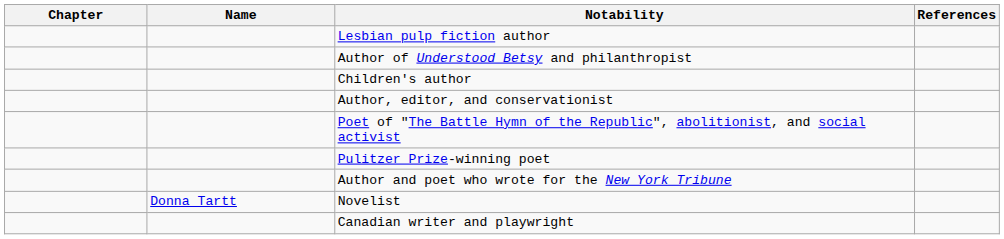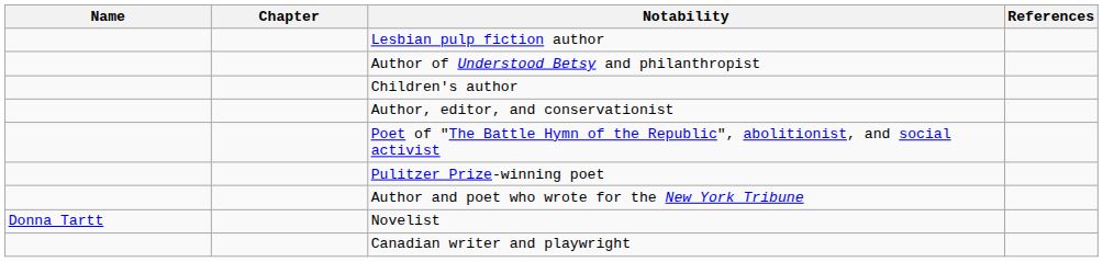columns swapped: Name <-> Chapter
